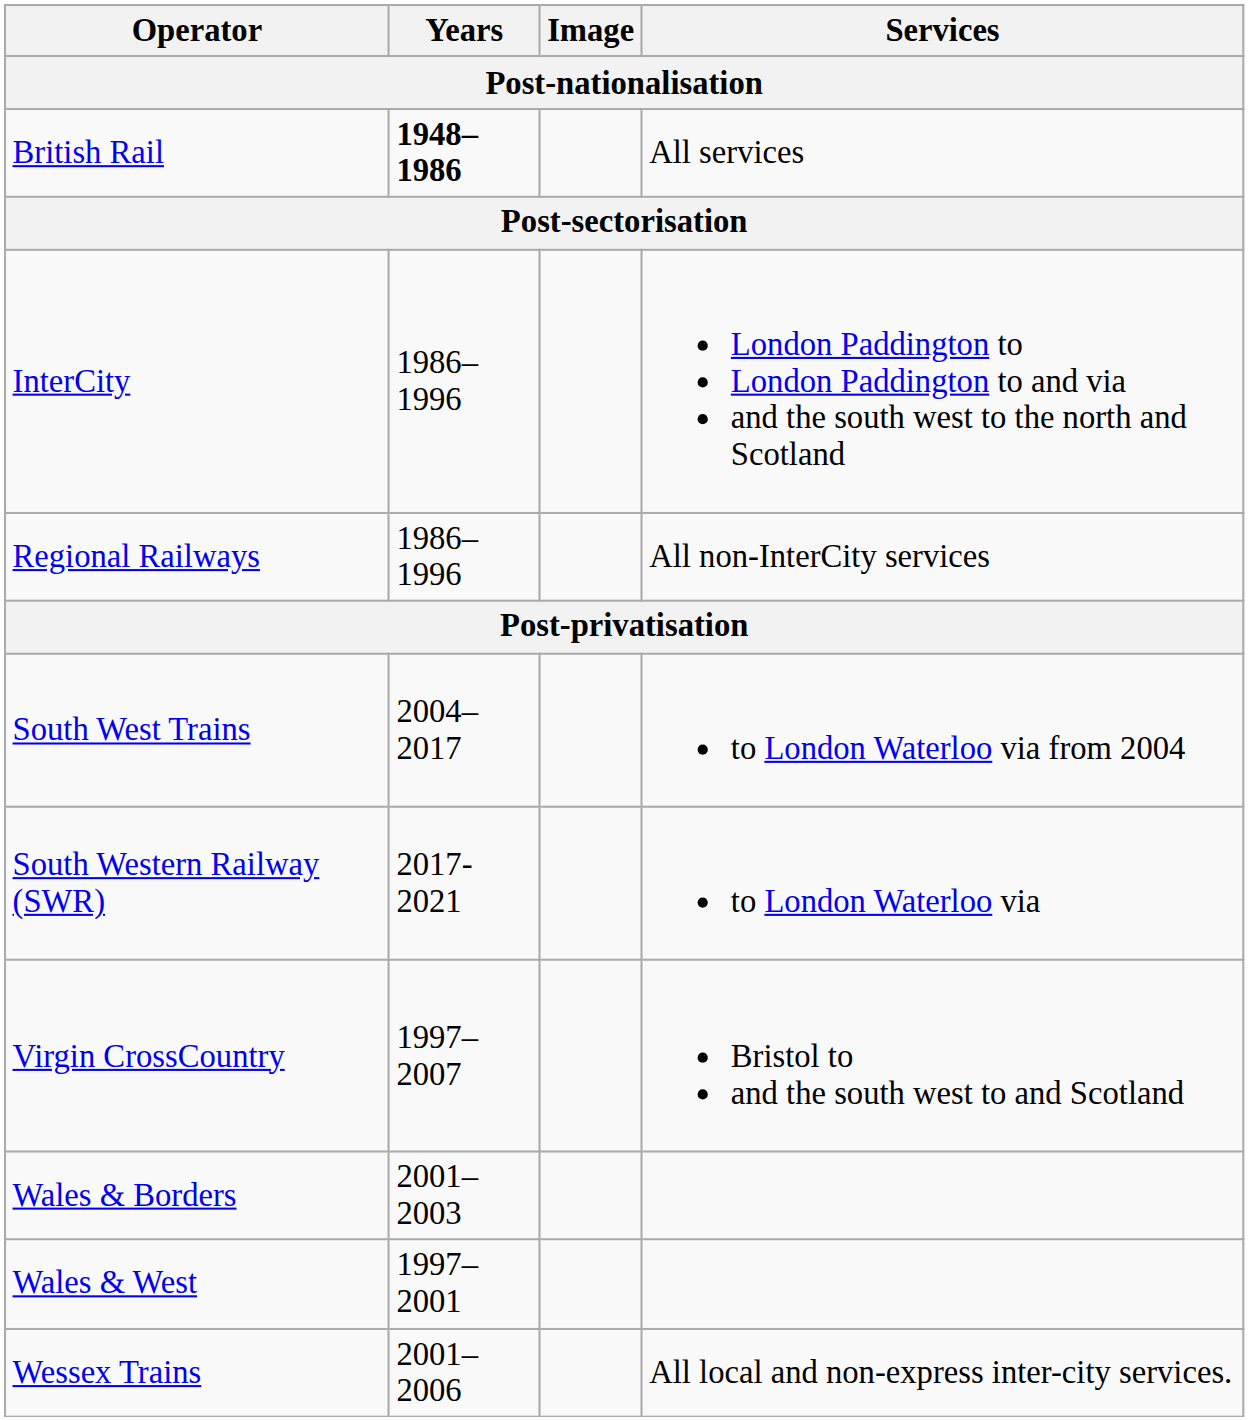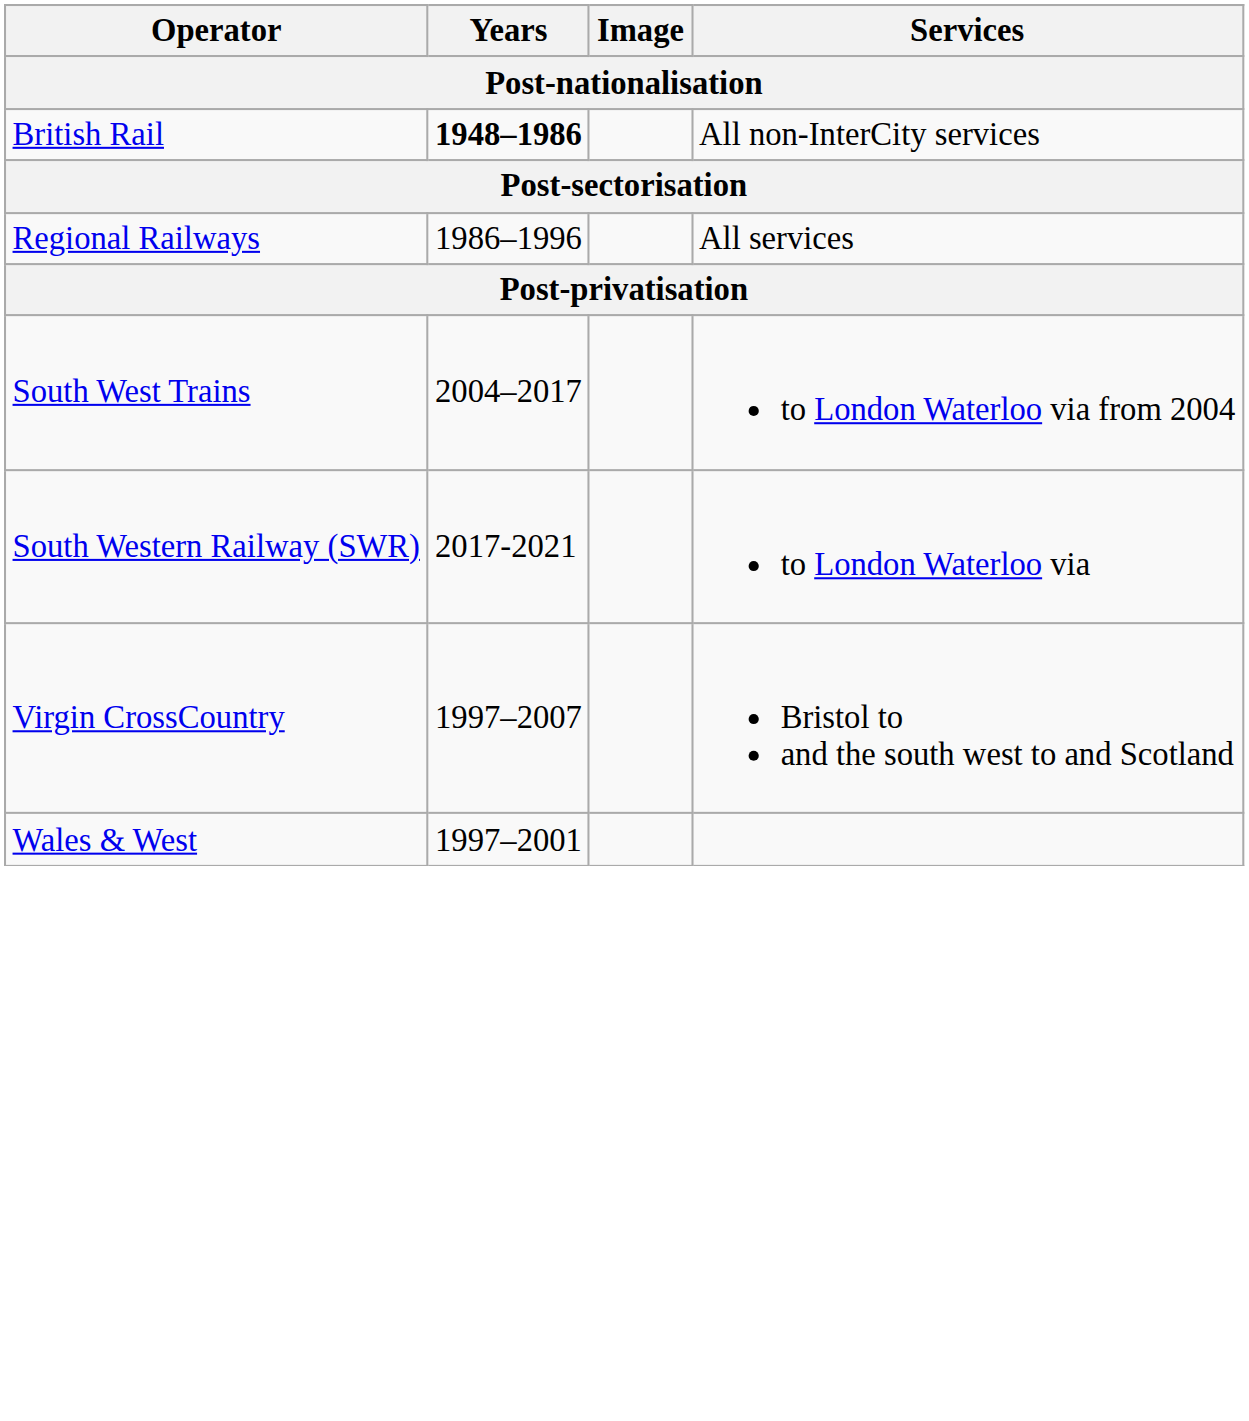British Rail | Services: All services -> All non-InterCity services
- row: InterCity | 1986–1996 | London Paddington to London Paddington to and via and the south west to the north and Scotland
Regional Railways | Services: All non-InterCity services -> All services
- row: Wales & Borders | 2001–2003
- row: Wessex Trains | 2001–2006 | All local and non-express inter-city services.
